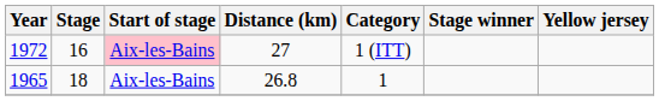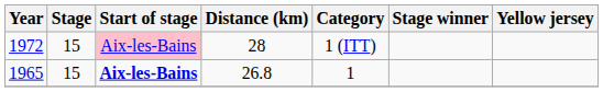1972 | Stage: 16 -> 15
1972 | Distance (km): 27 -> 28
1965 | Stage: 18 -> 15
1965 | Start of stage: normal -> bold
